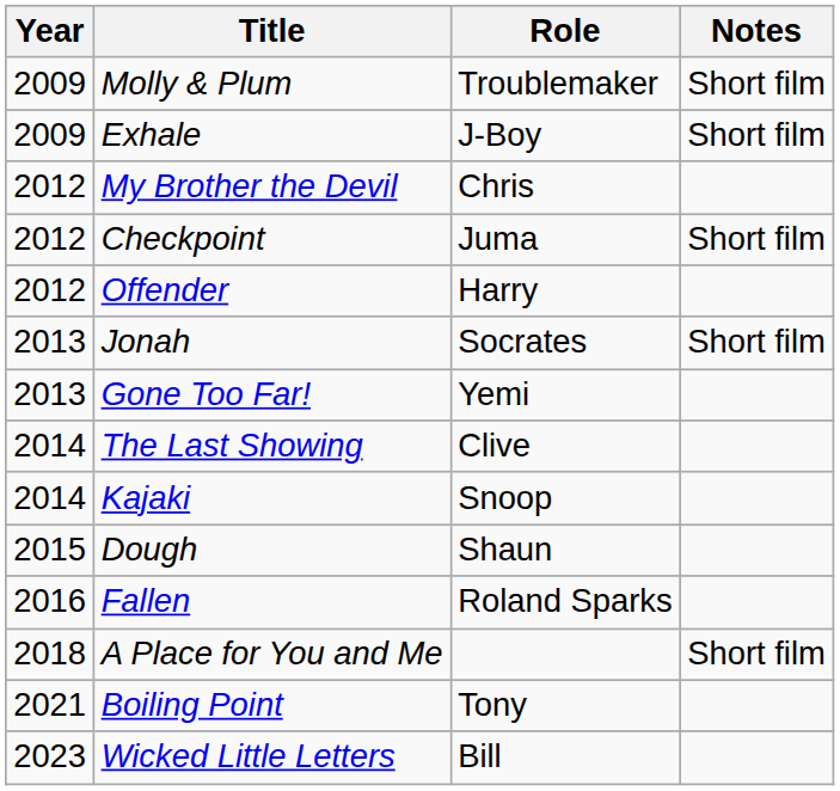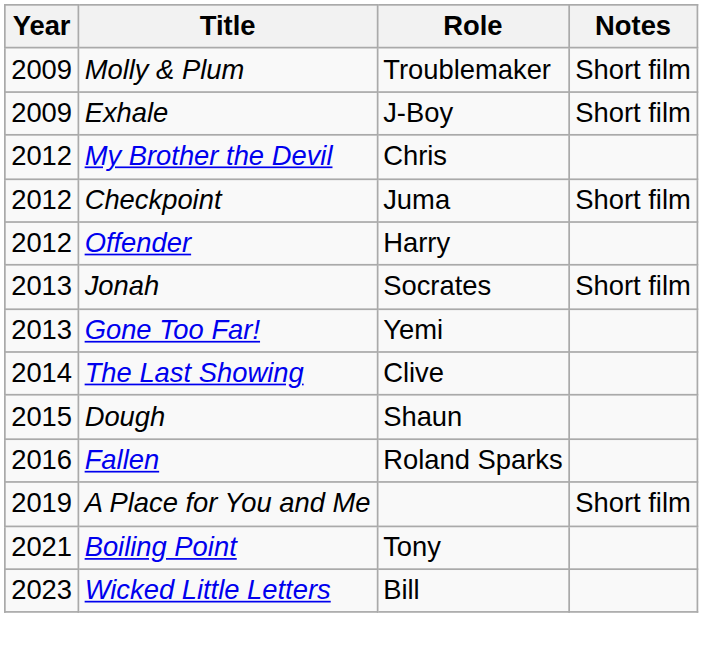- row: 2014 | Kajaki | Snoop
A Place for You and Me | Year: 2018 -> 2019
